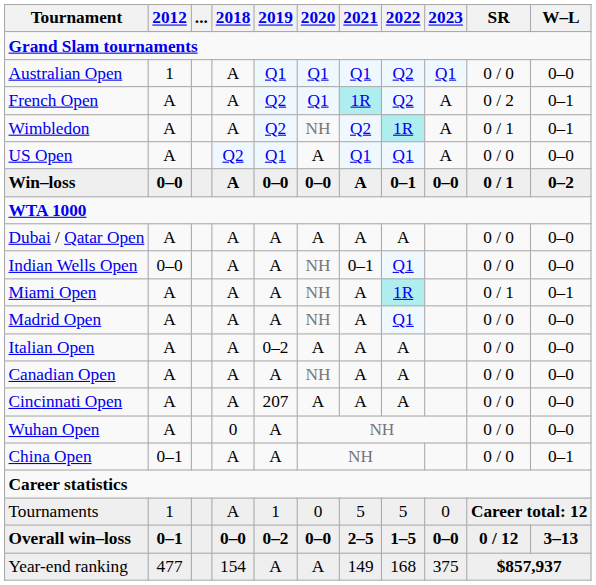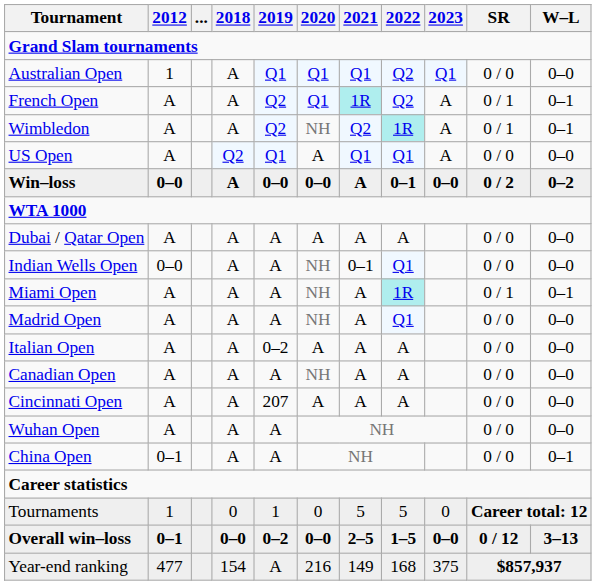French Open | SR: 0 / 2 -> 0 / 1
Win–loss | SR: 0 / 1 -> 0 / 2
Wuhan Open | 2018: 0 -> A
Tournaments | 2018: A -> 0
Year-end ranking | 2020: A -> 216
